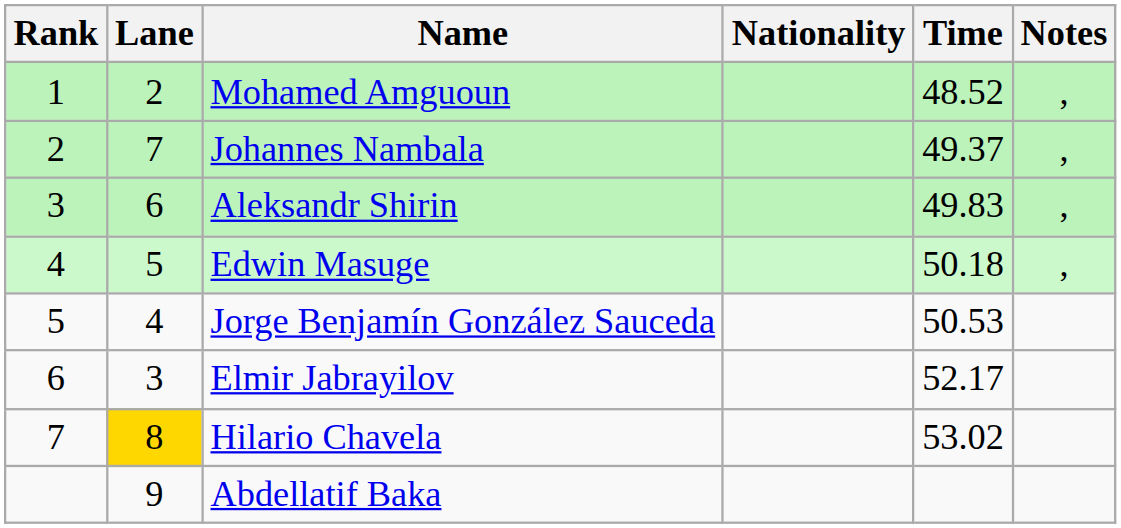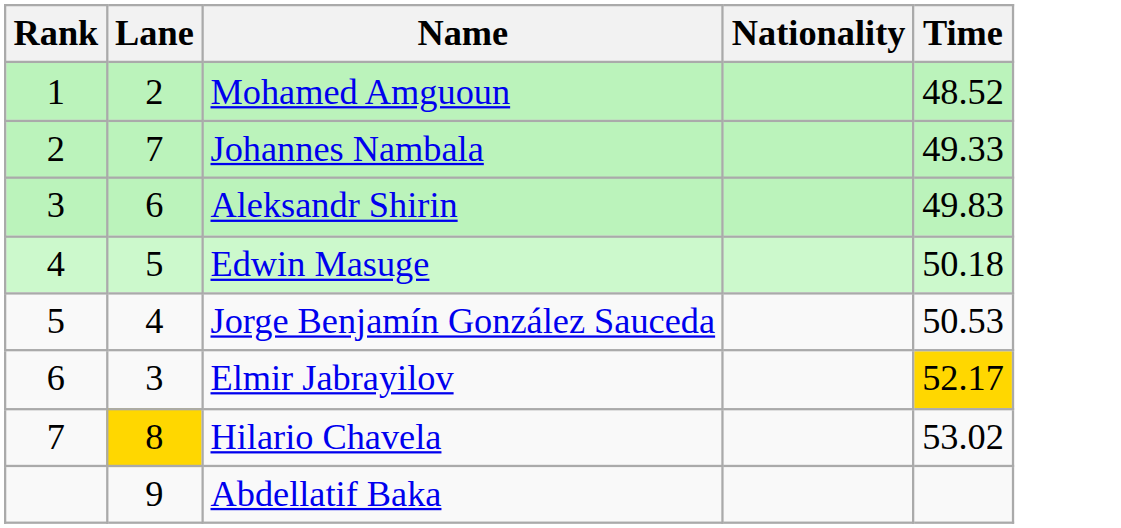- column: Notes | , | , | , | ,
Johannes Nambala | Time: 49.37 -> 49.33
Elmir Jabrayilov | Time: no background -> gold background
